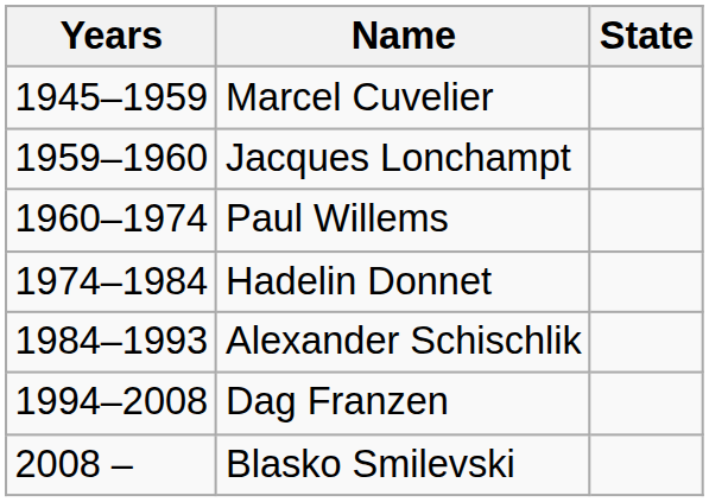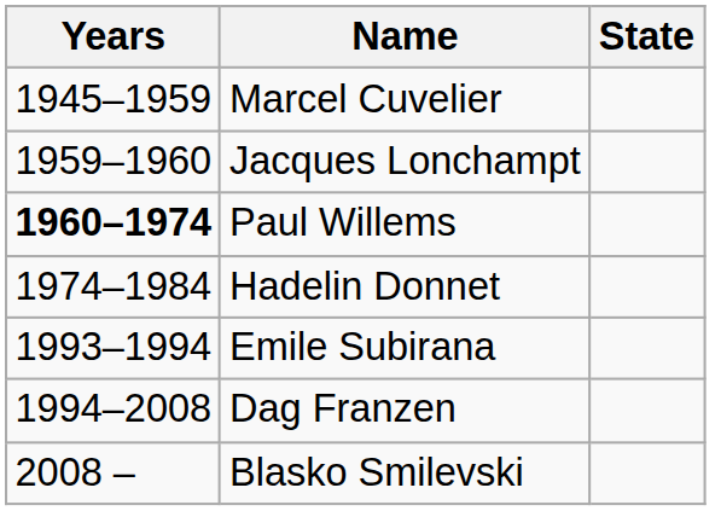Paul Willems | Years: normal -> bold
- row: 1984–1993 | Alexander Schischlik
+ row: 1993–1994 | Emile Subirana
